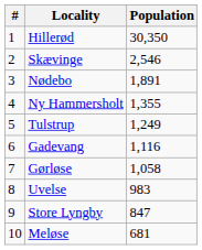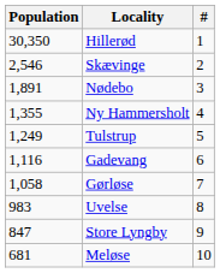columns swapped: # <-> Population
